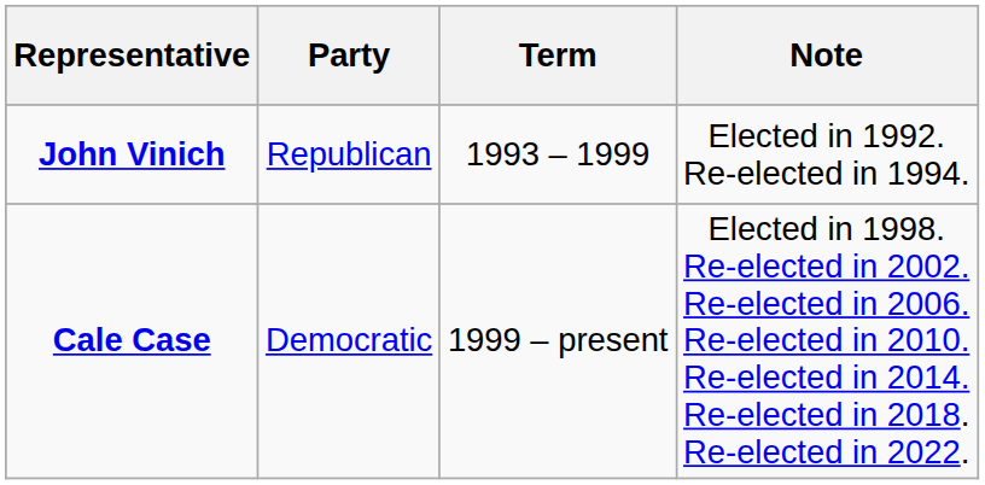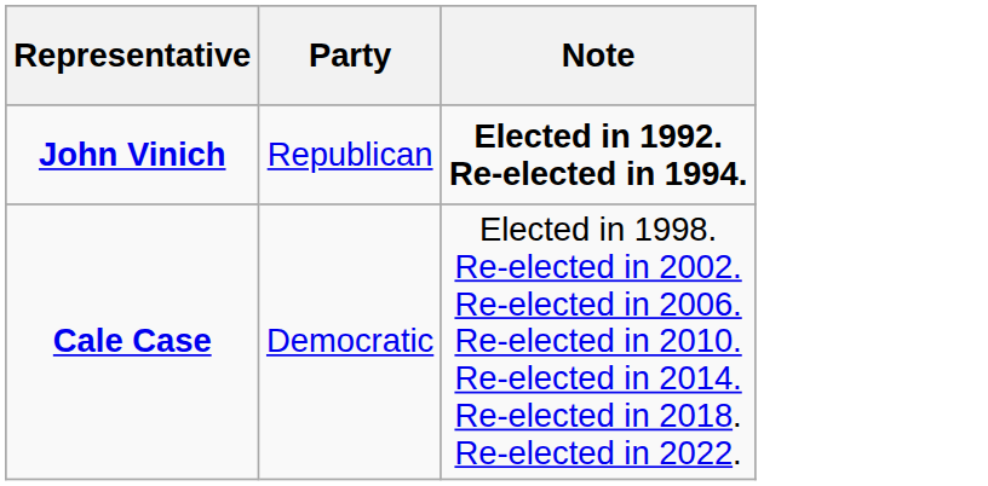- column: Term | 1993 – 1999 | 1999 – present
John Vinich | Note: normal -> bold
